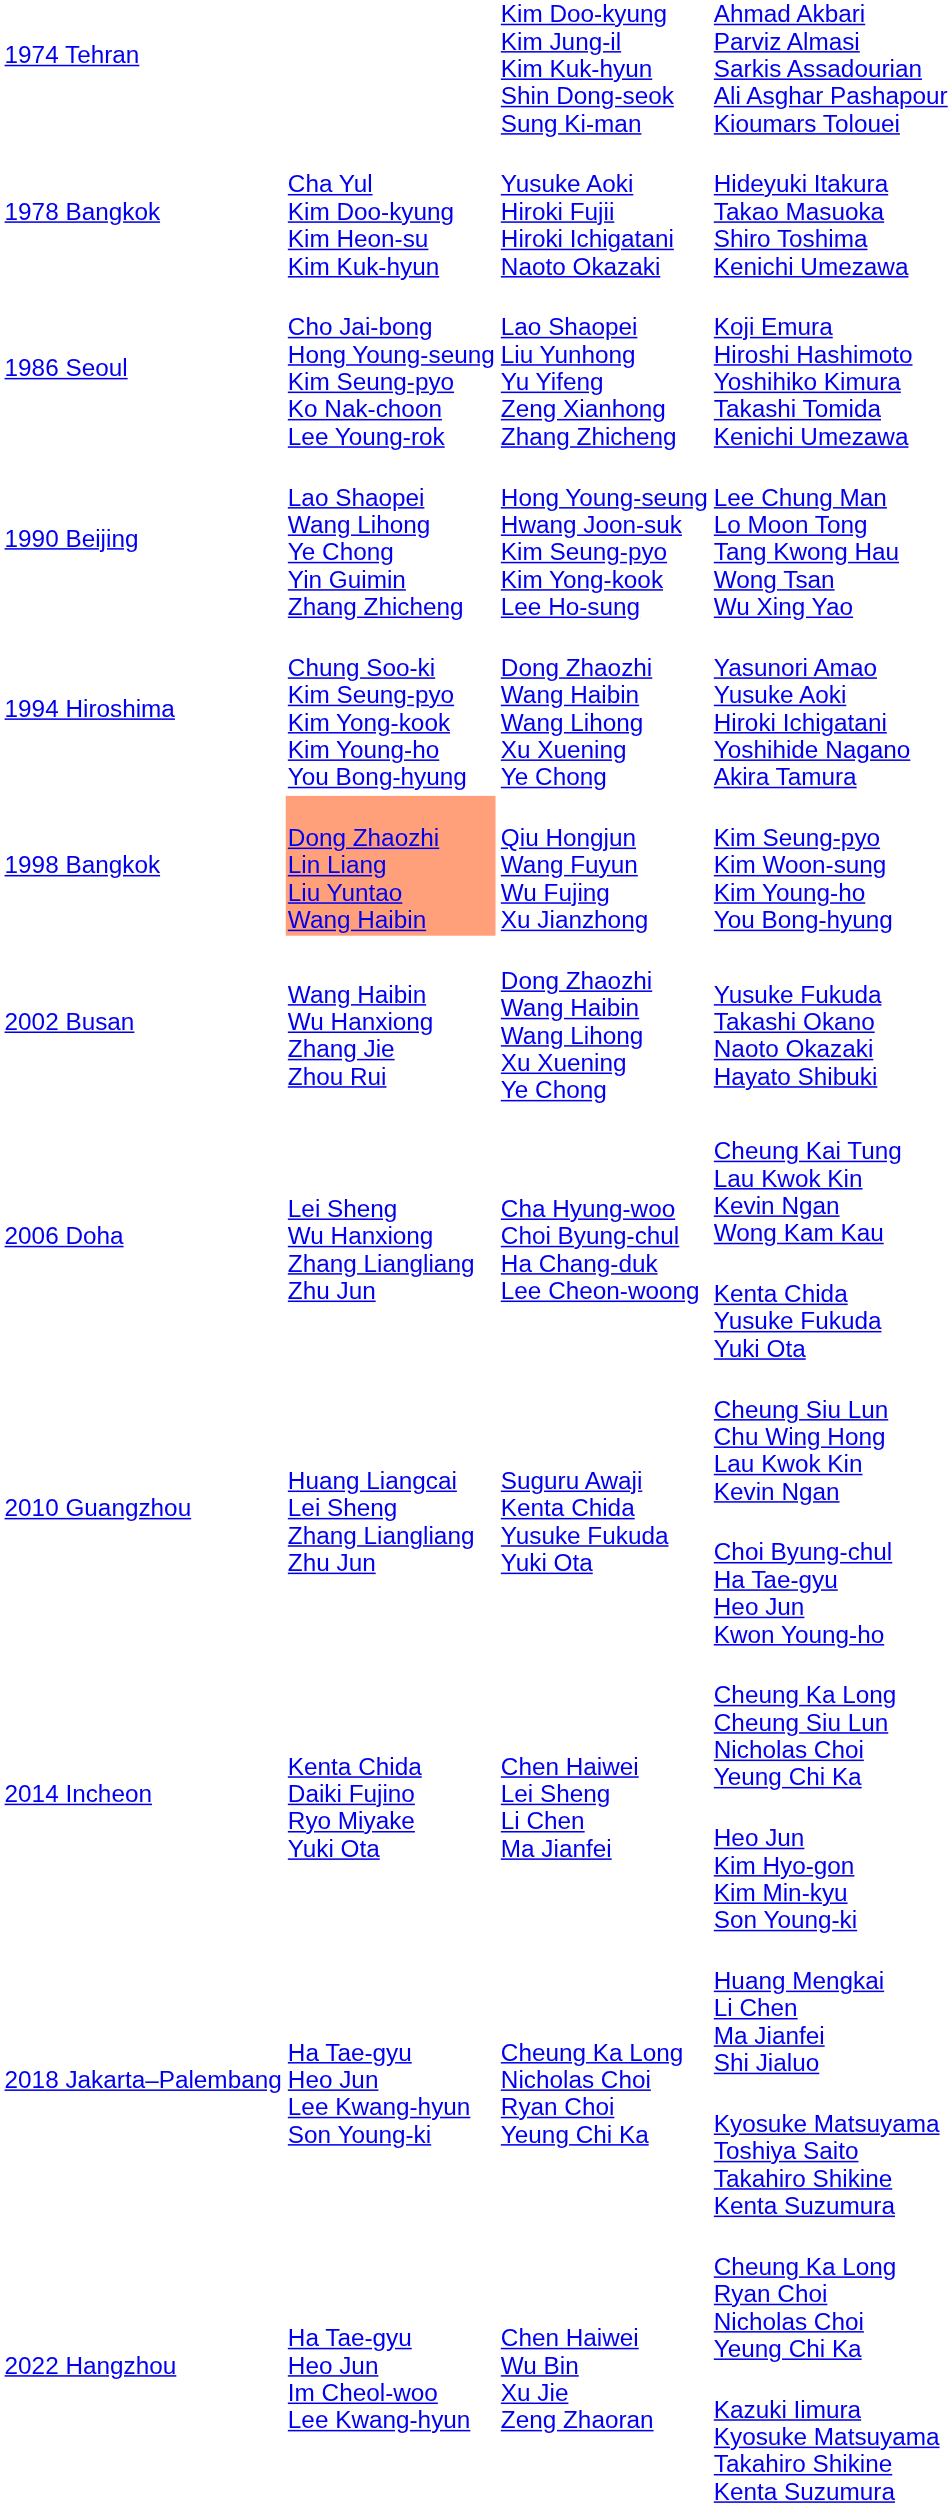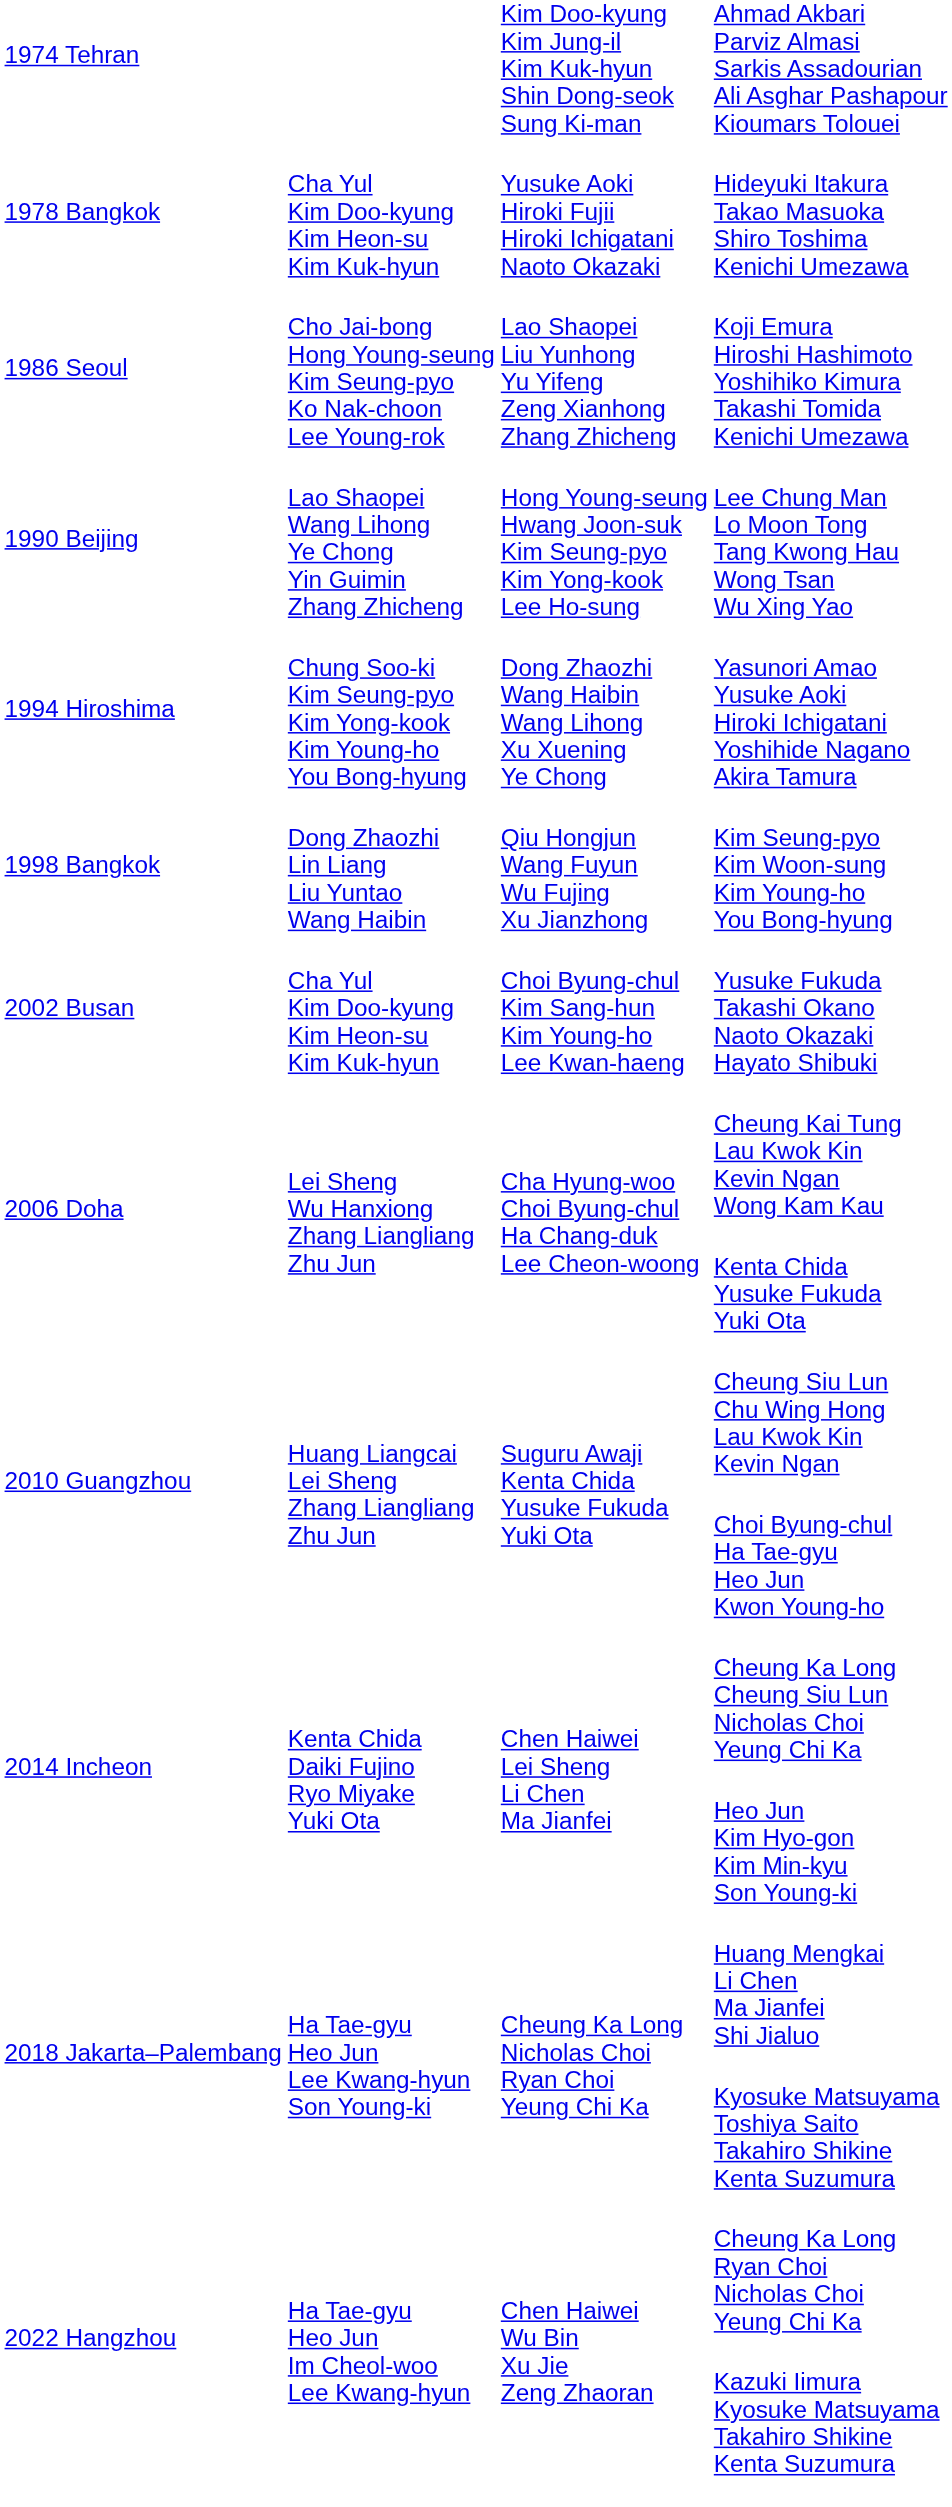Kim Seung-pyo Kim Woon-sung Kim Young-ho You Bong-hyung | column 2: lightsalmon background -> no background
Yusuke Fukuda Takashi Okano Naoto Okazaki Hayato Shibuki | column 2: Wang Haibin Wu Hanxiong Zhang Jie Zhou Rui -> Cha Yul Kim Doo-kyung Kim Heon-su Kim Kuk-hyun
Yusuke Fukuda Takashi Okano Naoto Okazaki Hayato Shibuki | column 3: Dong Zhaozhi Wang Haibin Wang Lihong Xu Xuening Ye Chong -> Choi Byung-chul Kim Sang-hun Kim Young-ho Lee Kwan-haeng
